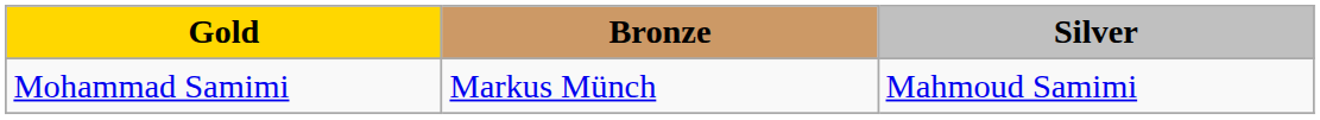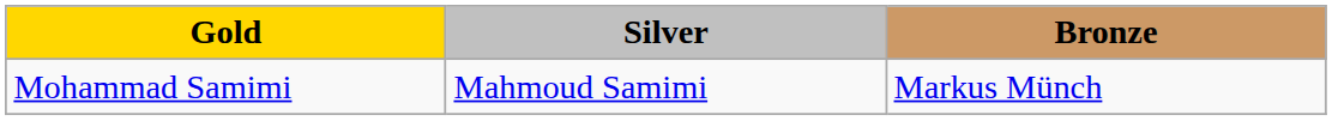columns swapped: Silver <-> Bronze
